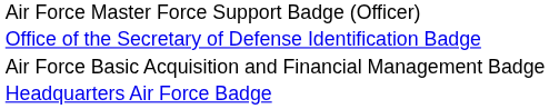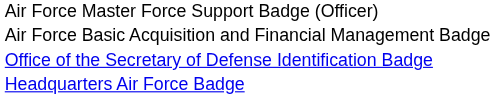rows swapped: Air Force Basic Acquisition and Financial Management Badge <-> Office of the Secretary of Defense Identification Badge
